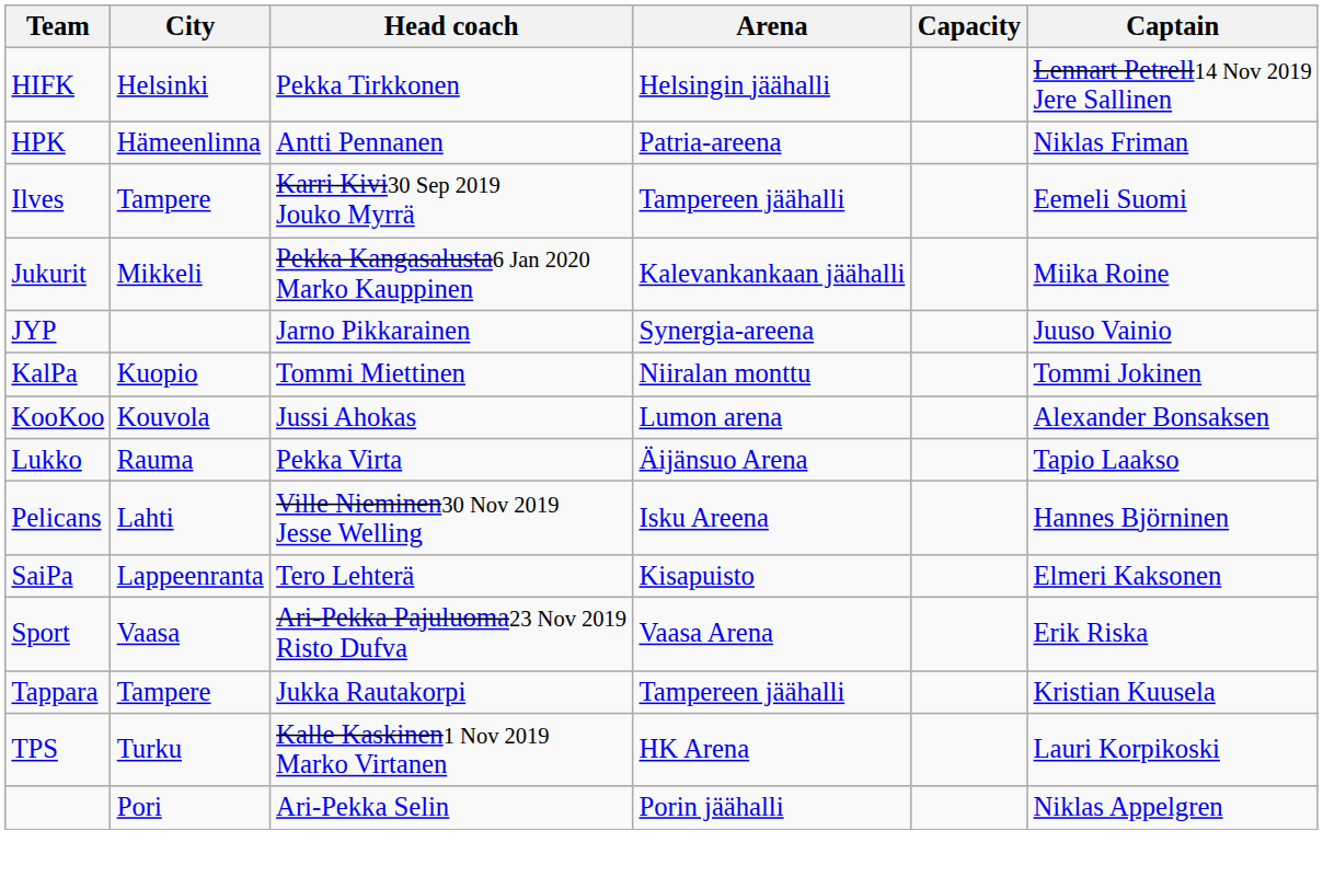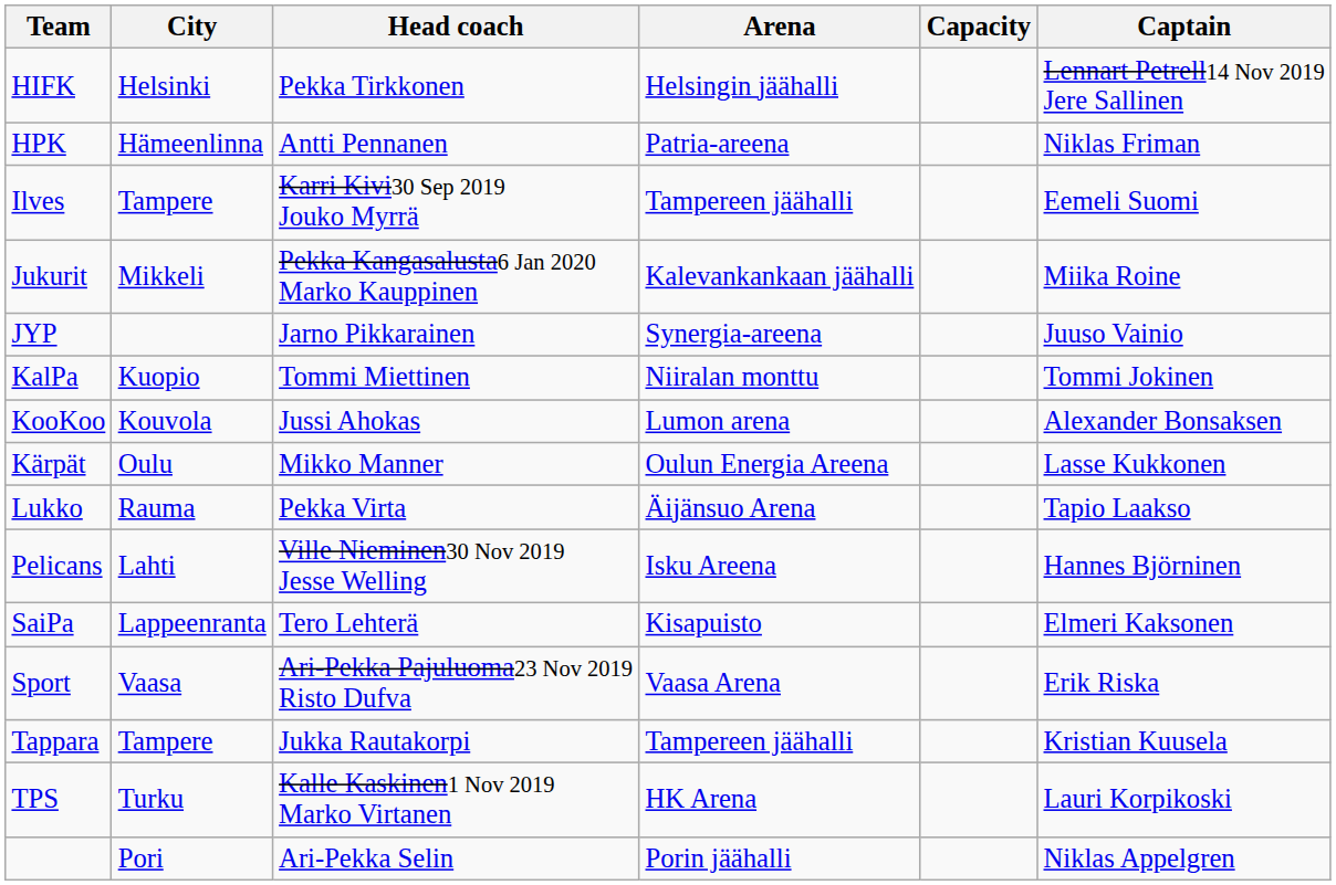+ row: Kärpät | Oulu | Mikko Manner | Oulun Energia Areena | Lasse Kukkonen
